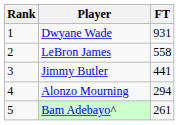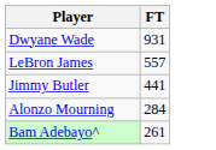- column: Rank | 1 | 2 | 3 | 4 | 5
LeBron James | FT: 558 -> 557
Alonzo Mourning | FT: 294 -> 284
